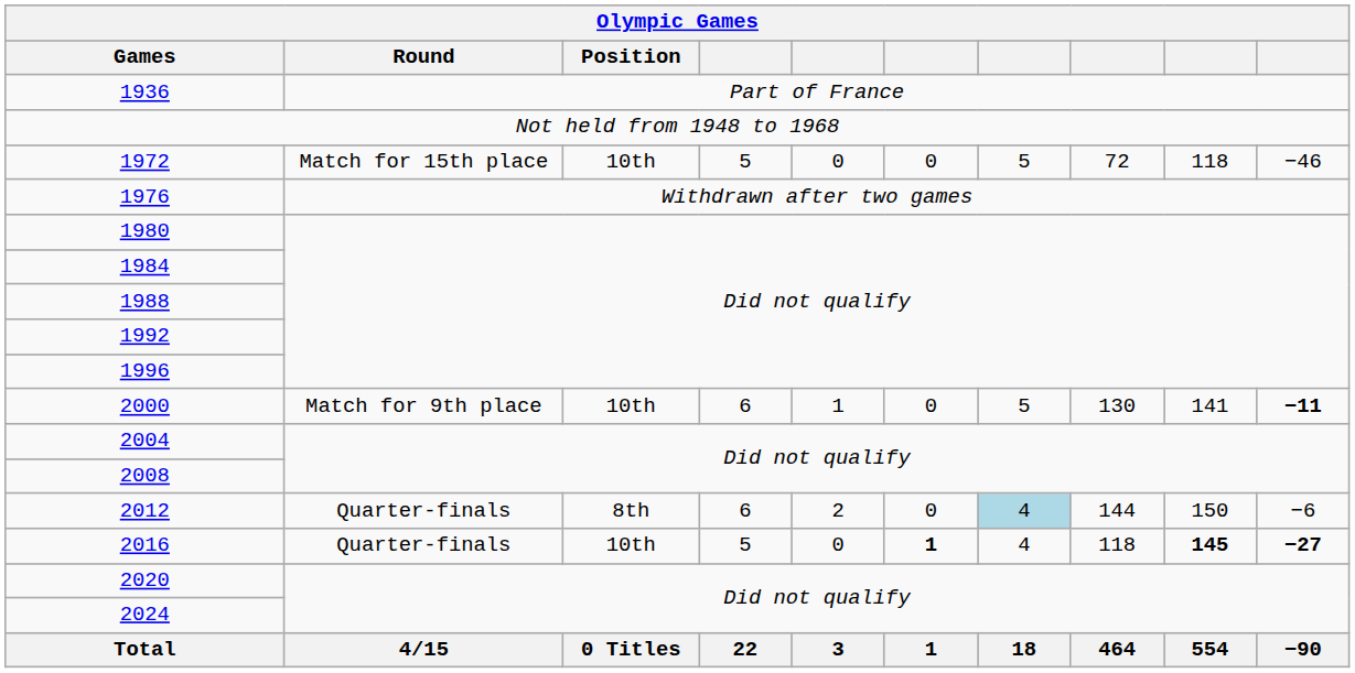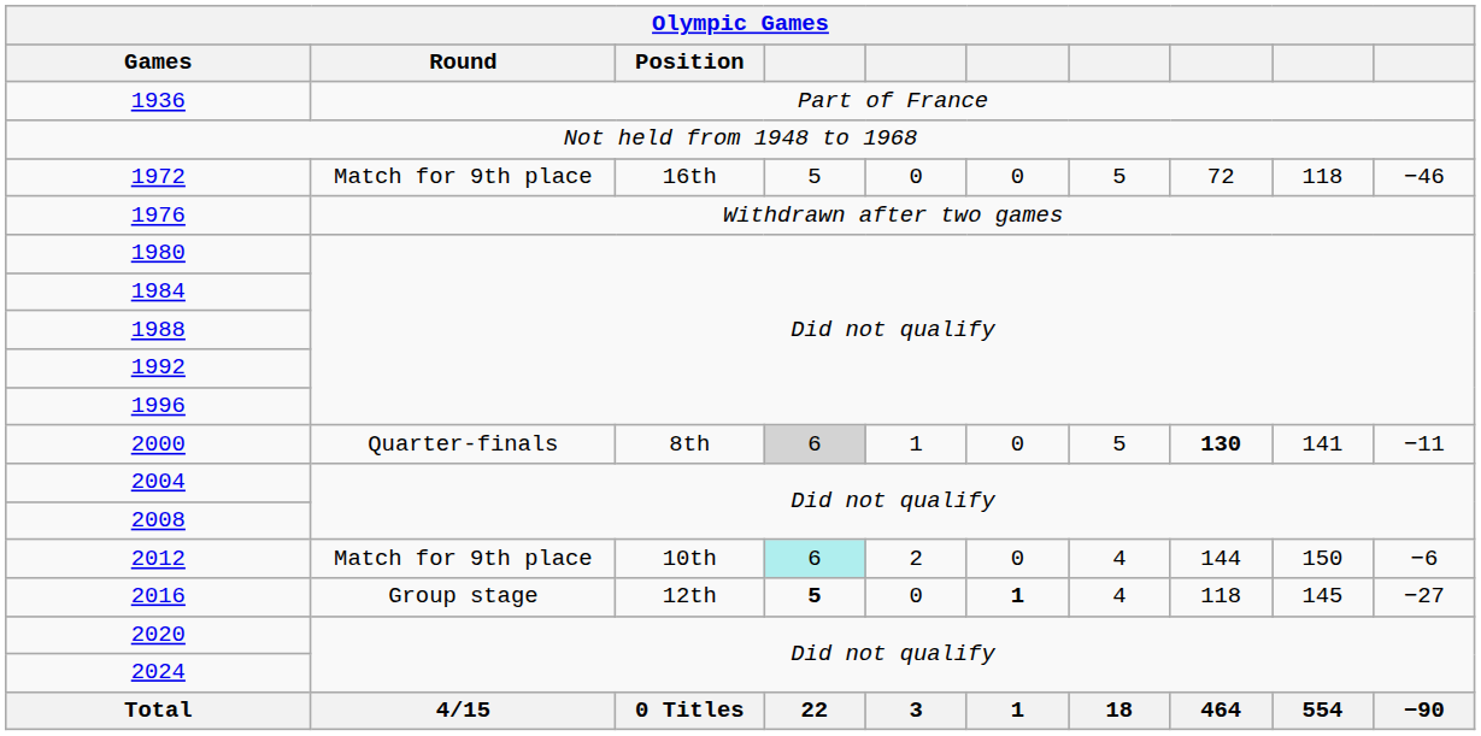1972 | Round: Match for 15th place -> Match for 9th place
1972 | Position: 10th -> 16th
2000 | Round: Match for 9th place -> Quarter-finals
2000 | Position: 10th -> 8th
2000 | column 4: no background -> lightgrey background
2000 | column 8: normal -> bold
2000 | column 10: bold -> normal
2012 | Round: Quarter-finals -> Match for 9th place
2012 | Position: 8th -> 10th
2012 | column 4: no background -> paleturquoise background
2012 | column 7: lightblue background -> no background
2016 | Round: Quarter-finals -> Group stage
2016 | Position: 10th -> 12th
2016 | column 4: normal -> bold
2016 | column 9: bold -> normal
2016 | column 10: bold -> normal
